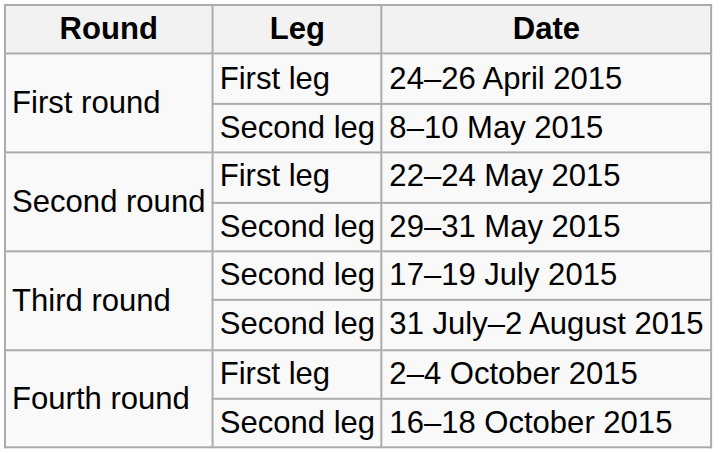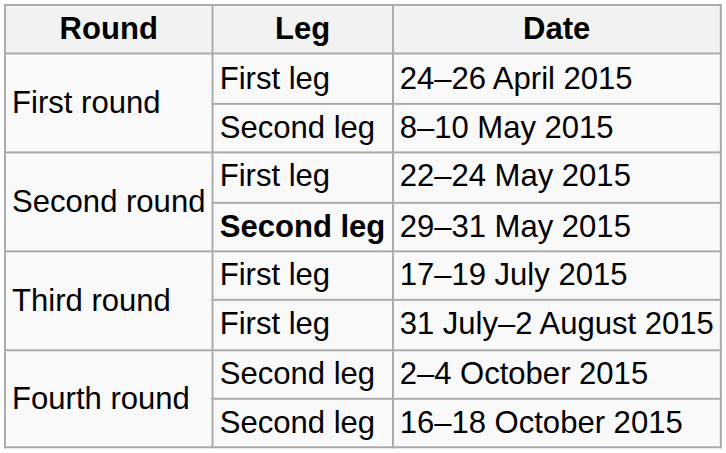29–31 May 2015 | Leg: normal -> bold
17–19 July 2015 | Leg: Second leg -> First leg
31 July–2 August 2015 | Leg: Second leg -> First leg
2–4 October 2015 | Leg: First leg -> Second leg
